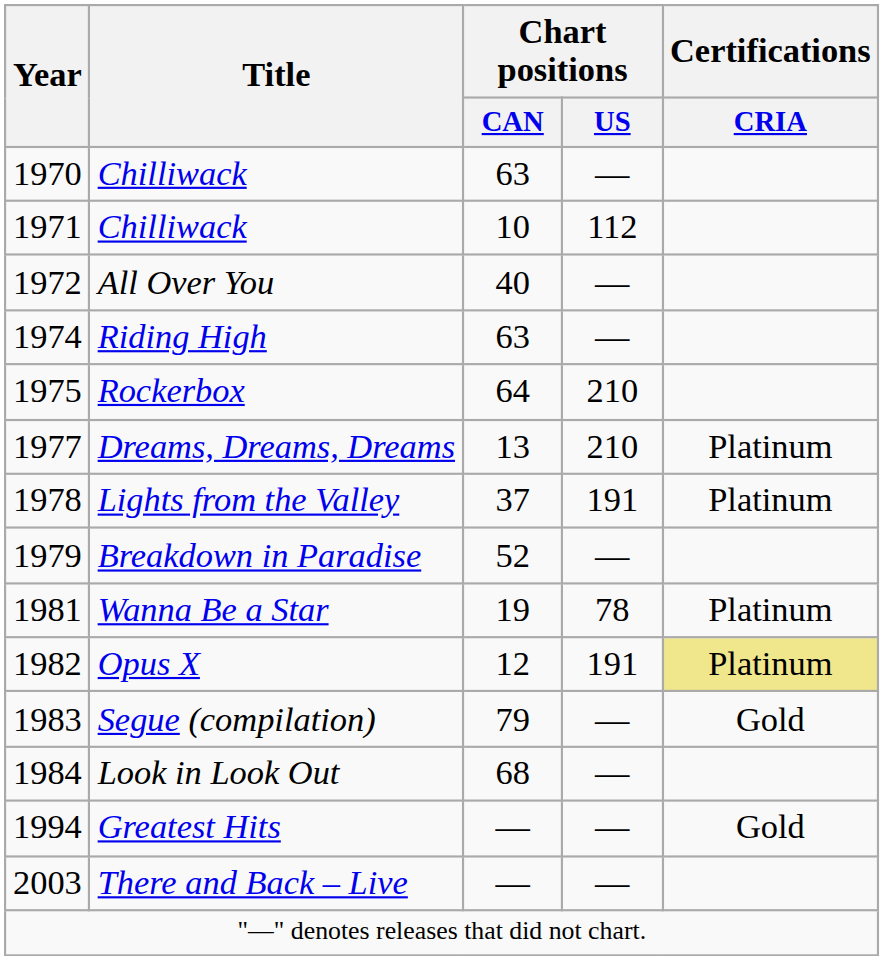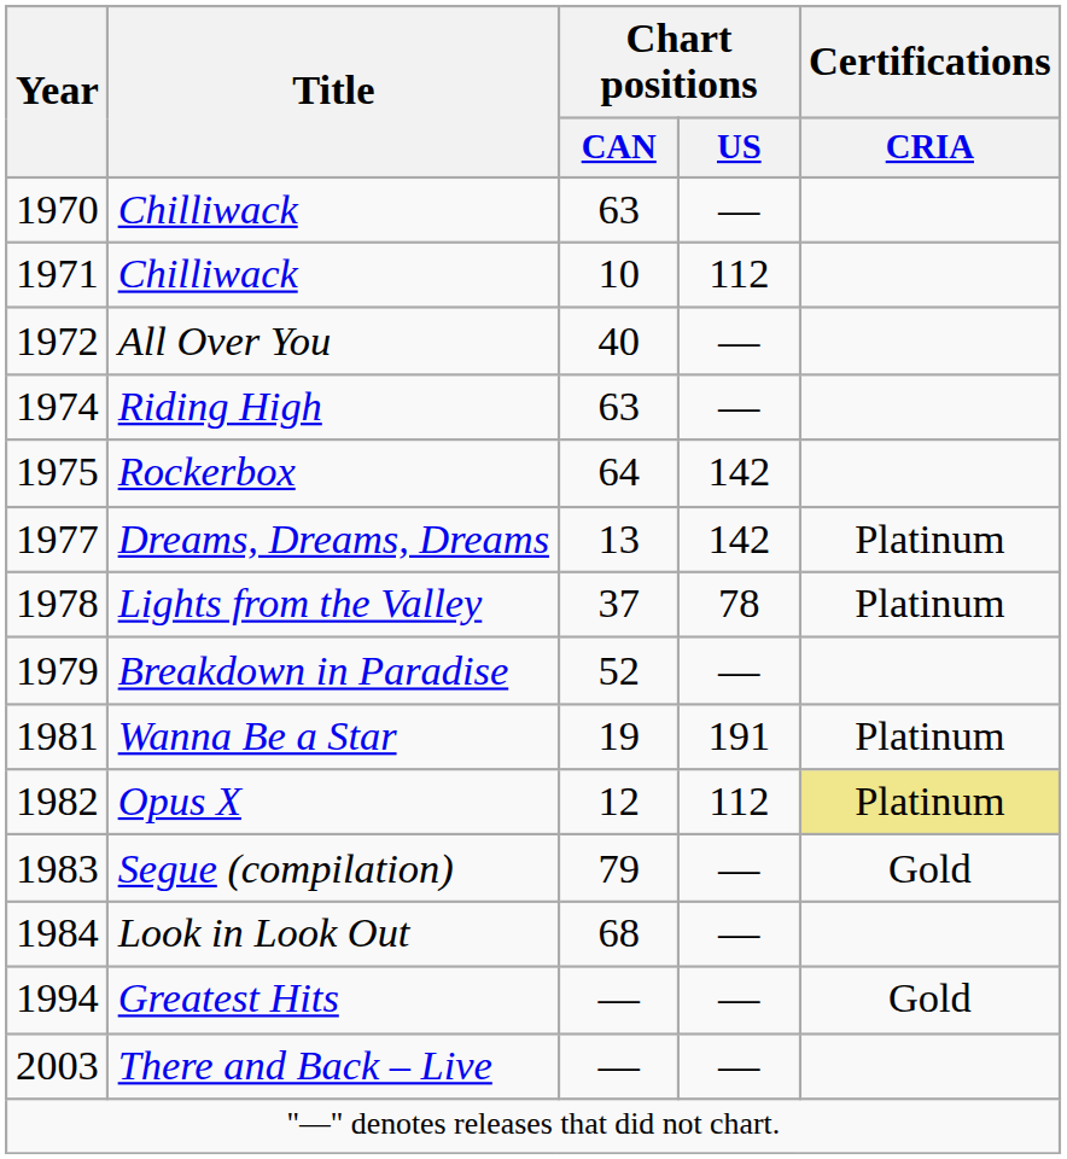Rockerbox | Chart positions / US: 210 -> 142
Dreams, Dreams, Dreams | Chart positions / US: 210 -> 142
Lights from the Valley | Chart positions / US: 191 -> 78
Wanna Be a Star | Chart positions / US: 78 -> 191
Opus X | Chart positions / US: 191 -> 112
